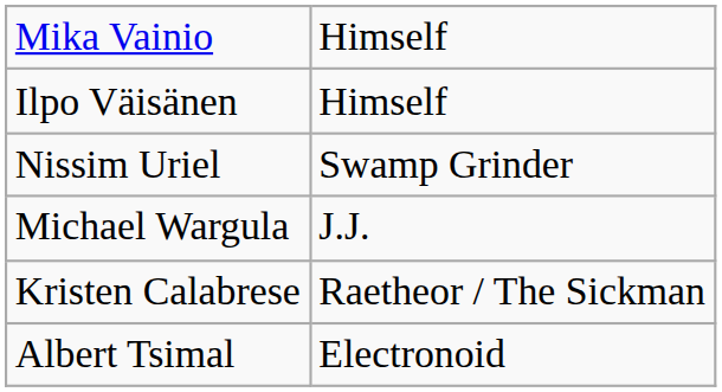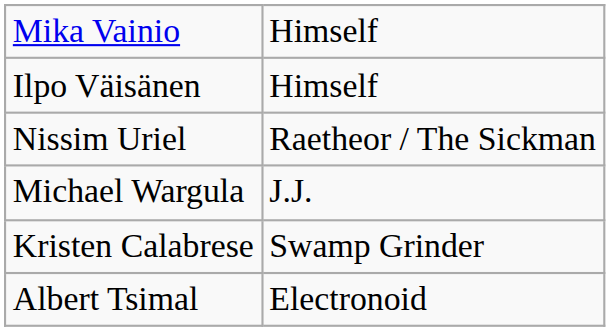Nissim Uriel | column 2: Swamp Grinder -> Raetheor / The Sickman
Kristen Calabrese | column 2: Raetheor / The Sickman -> Swamp Grinder
